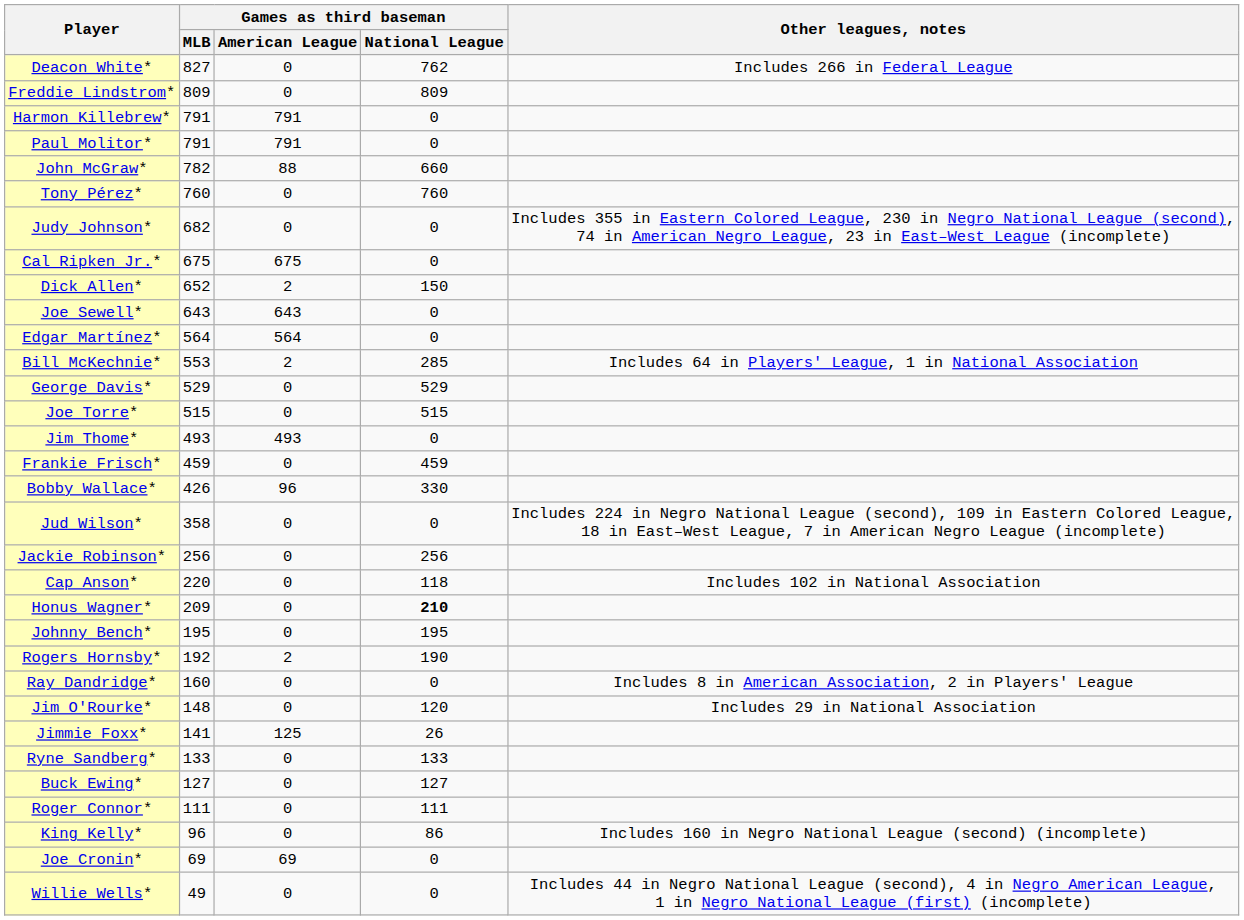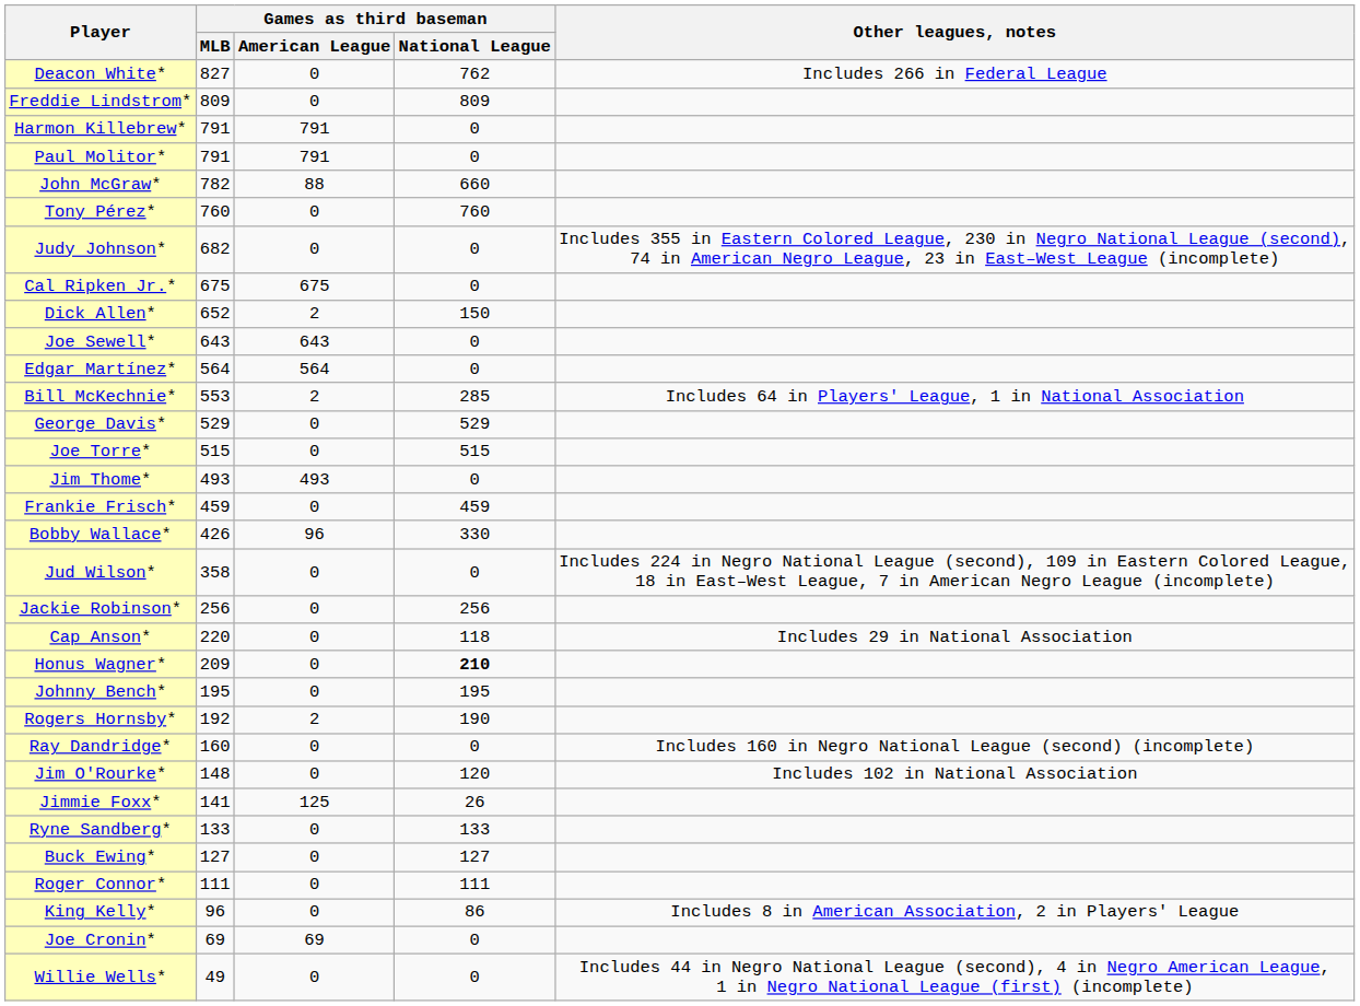Cap Anson* | Other leagues, notes: Includes 102 in National Association -> Includes 29 in National Association
Ray Dandridge* | Other leagues, notes: Includes 8 in American Association, 2 in Players' League -> Includes 160 in Negro National League (second) (incomplete)
Jim O'Rourke* | Other leagues, notes: Includes 29 in National Association -> Includes 102 in National Association
King Kelly* | Other leagues, notes: Includes 160 in Negro National League (second) (incomplete) -> Includes 8 in American Association, 2 in Players' League
